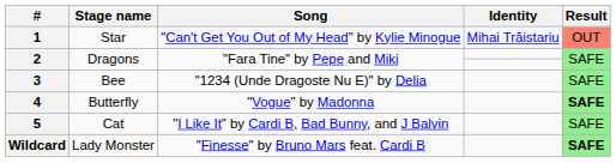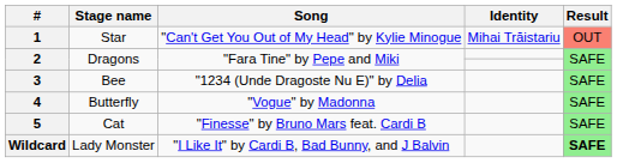4 | Result: bold -> normal
5 | Song: "I Like It" by Cardi B, Bad Bunny, and J Balvin -> "Finesse" by Bruno Mars feat. Cardi B
Wildcard | Song: "Finesse" by Bruno Mars feat. Cardi B -> "I Like It" by Cardi B, Bad Bunny, and J Balvin
